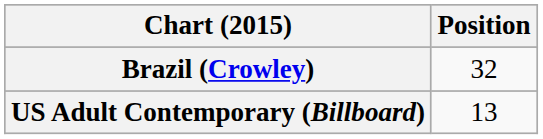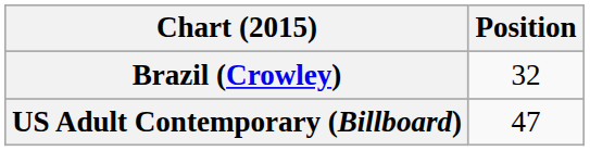US Adult Contemporary (Billboard) | Position: 13 -> 47
